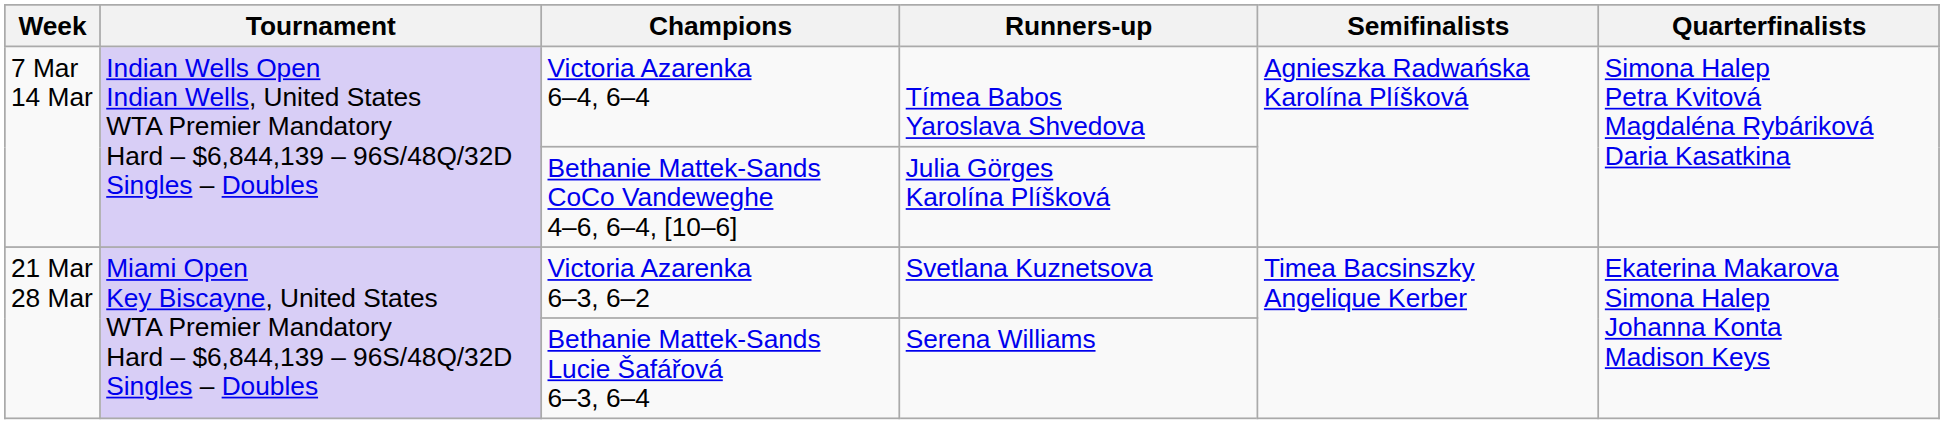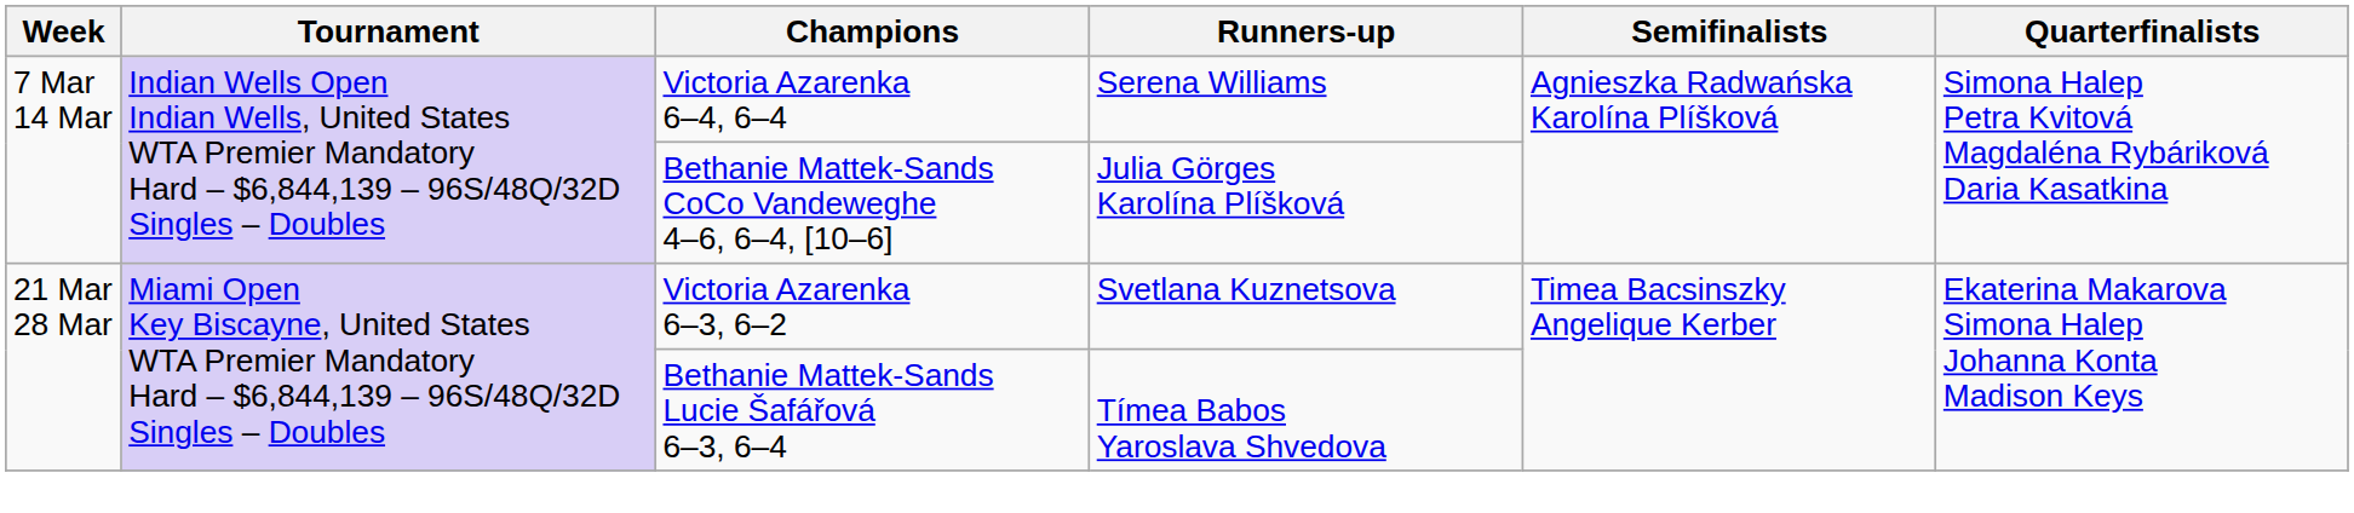Victoria Azarenka 6–4, 6–4 | Runners-up: Tímea Babos Yaroslava Shvedova -> Serena Williams
Bethanie Mattek-Sands Lucie Šafářová 6–3, 6–4 | Runners-up: Serena Williams -> Tímea Babos Yaroslava Shvedova
